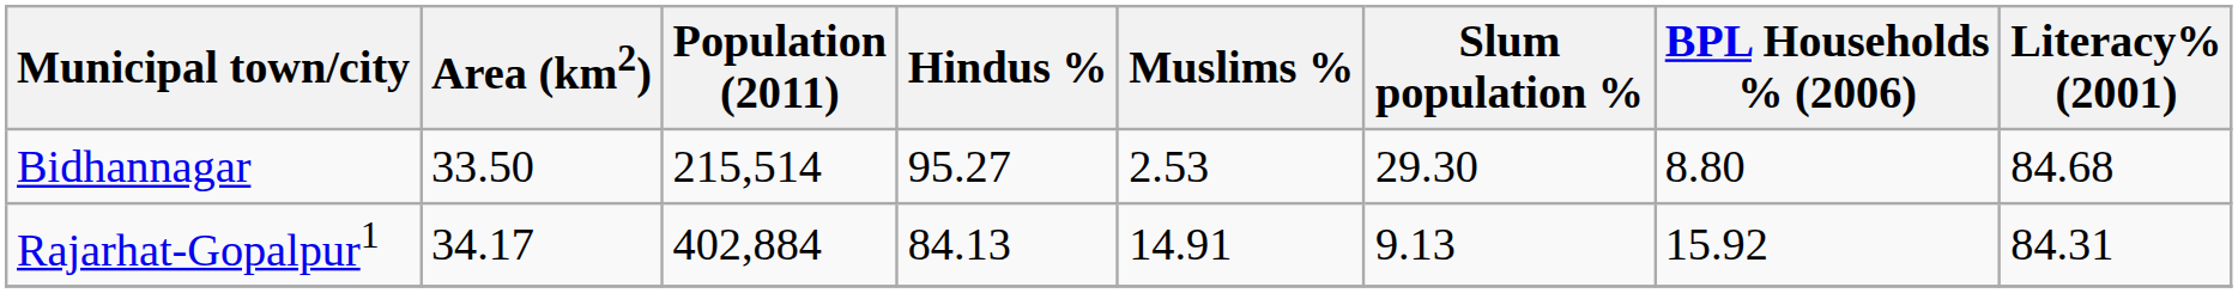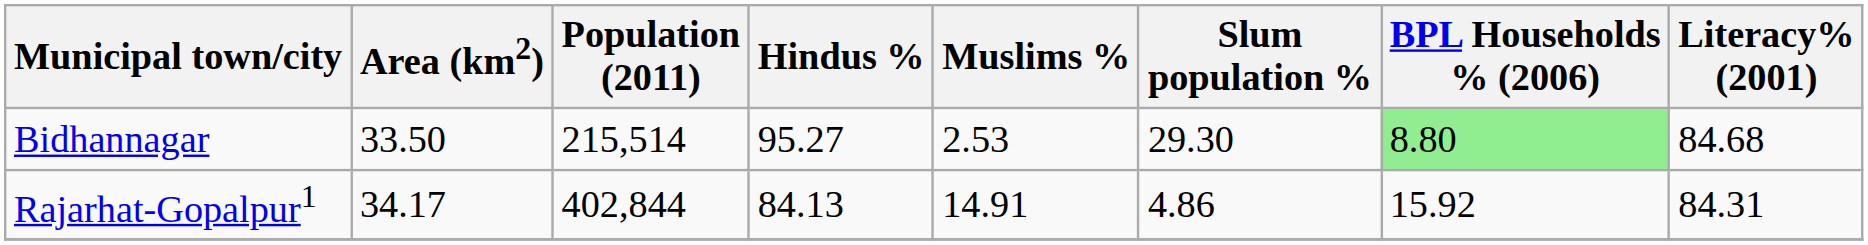Bidhannagar | BPL Households % (2006): no background -> lightgreen background
Rajarhat-Gopalpur1 | Population (2011): 402,884 -> 402,844
Rajarhat-Gopalpur1 | Slum population %: 9.13 -> 4.86
